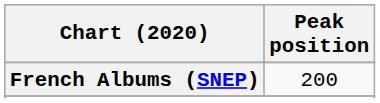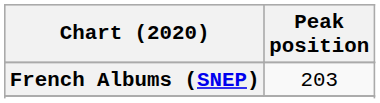French Albums (SNEP) | Peak position: 200 -> 203
